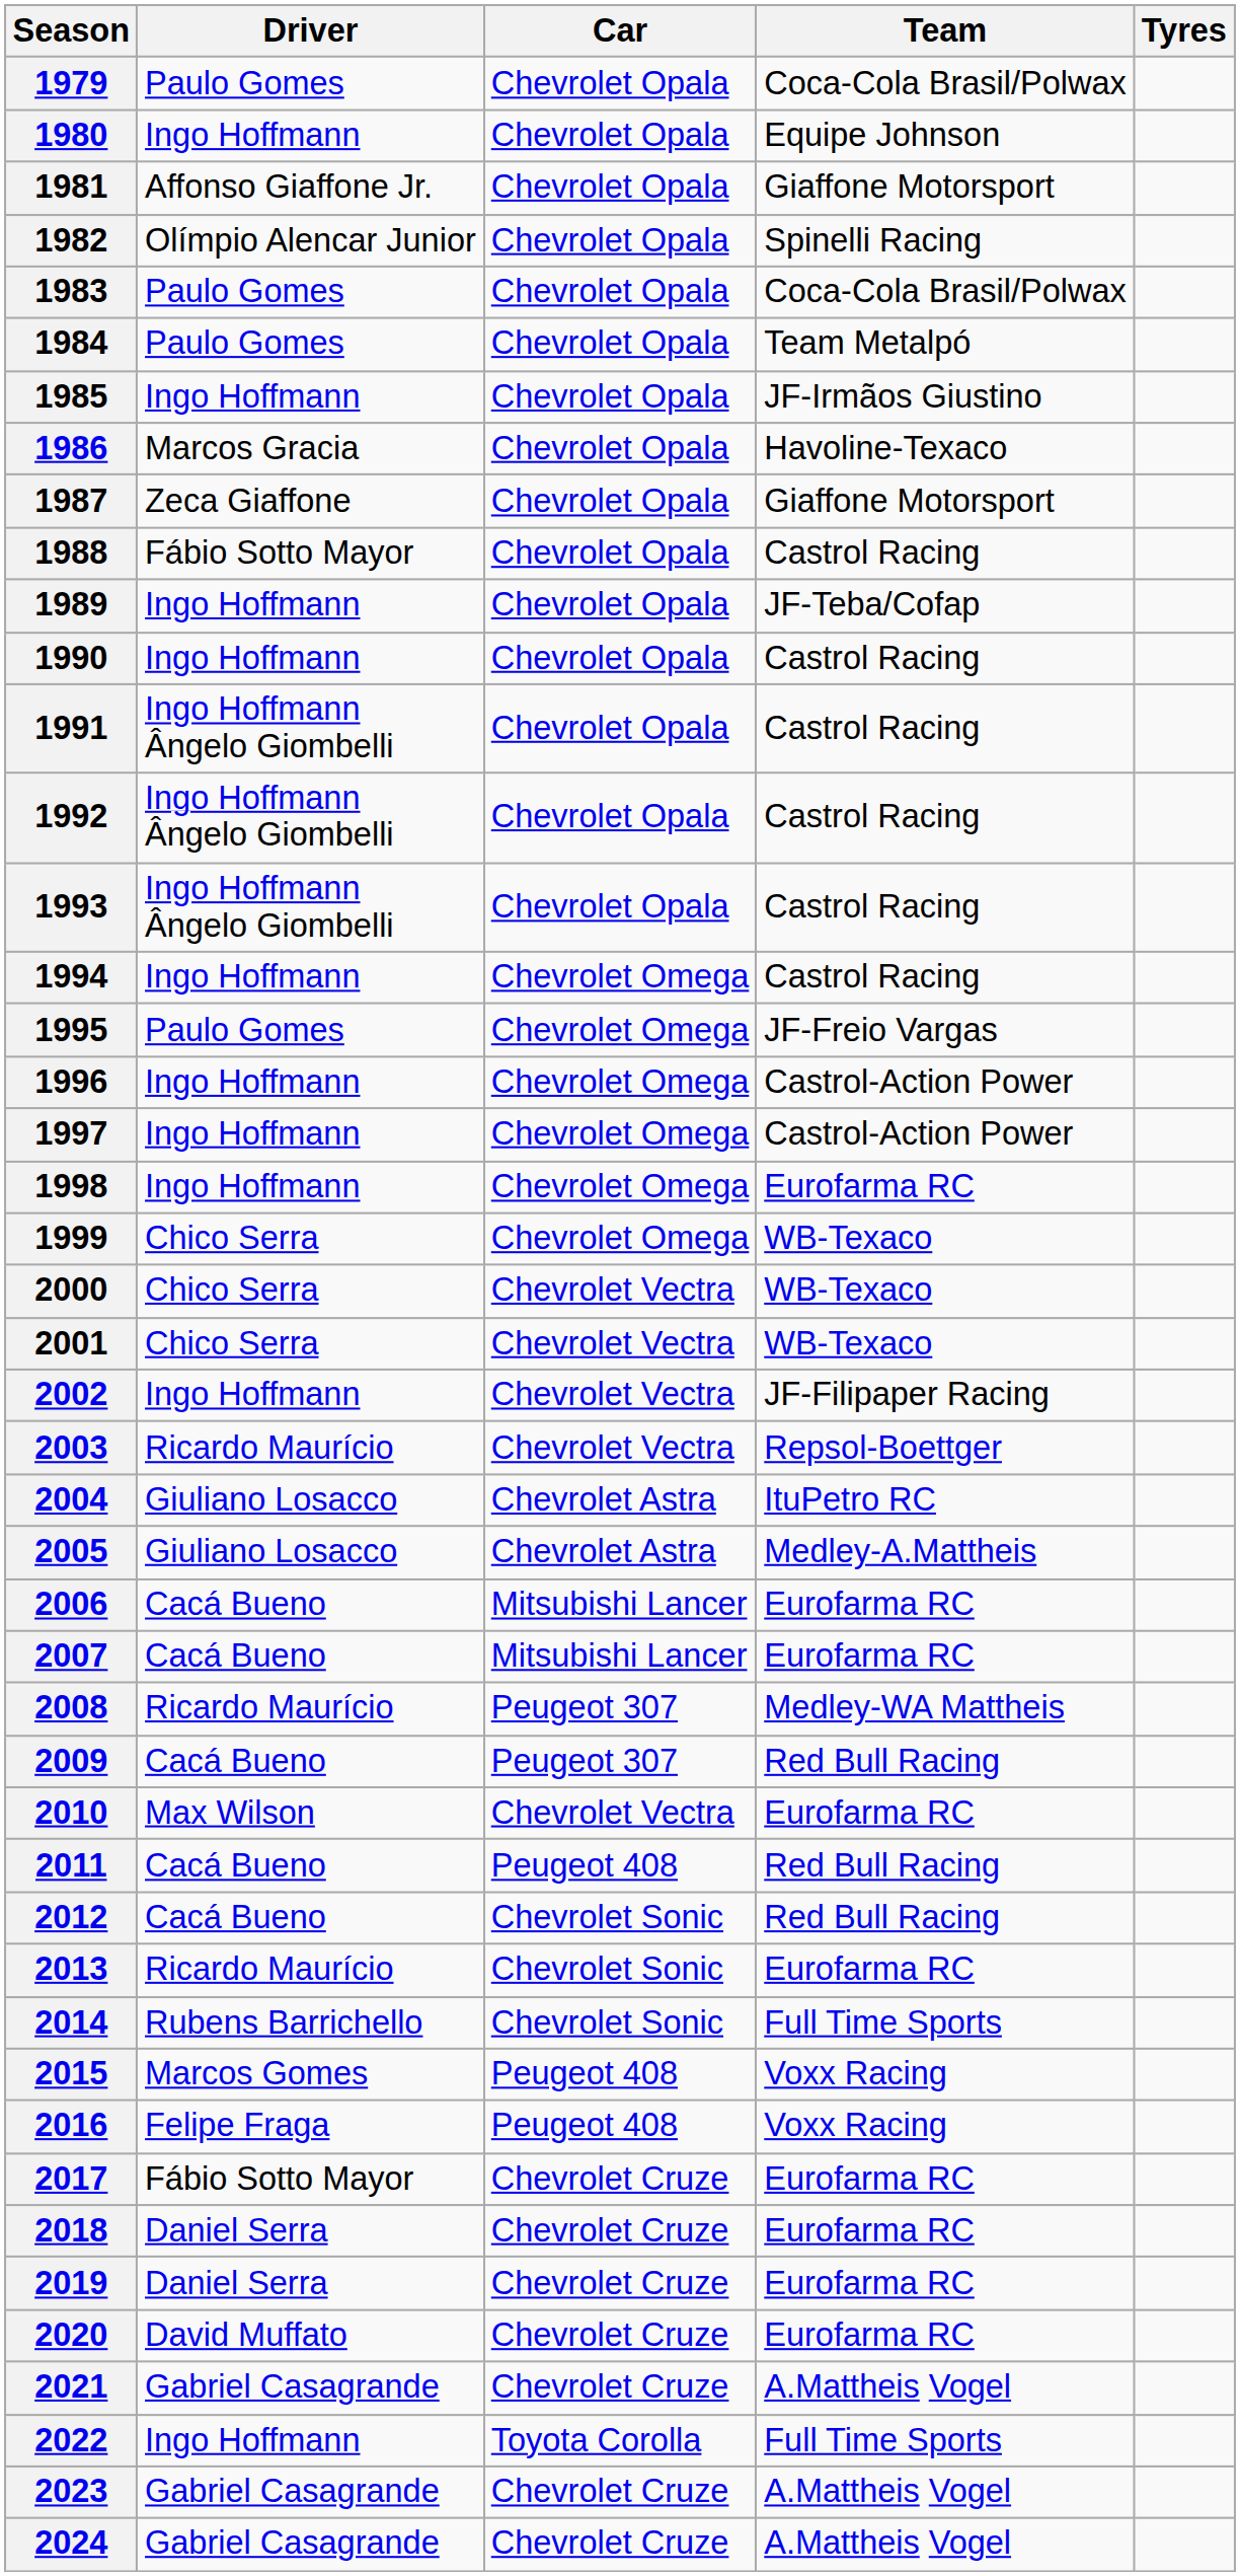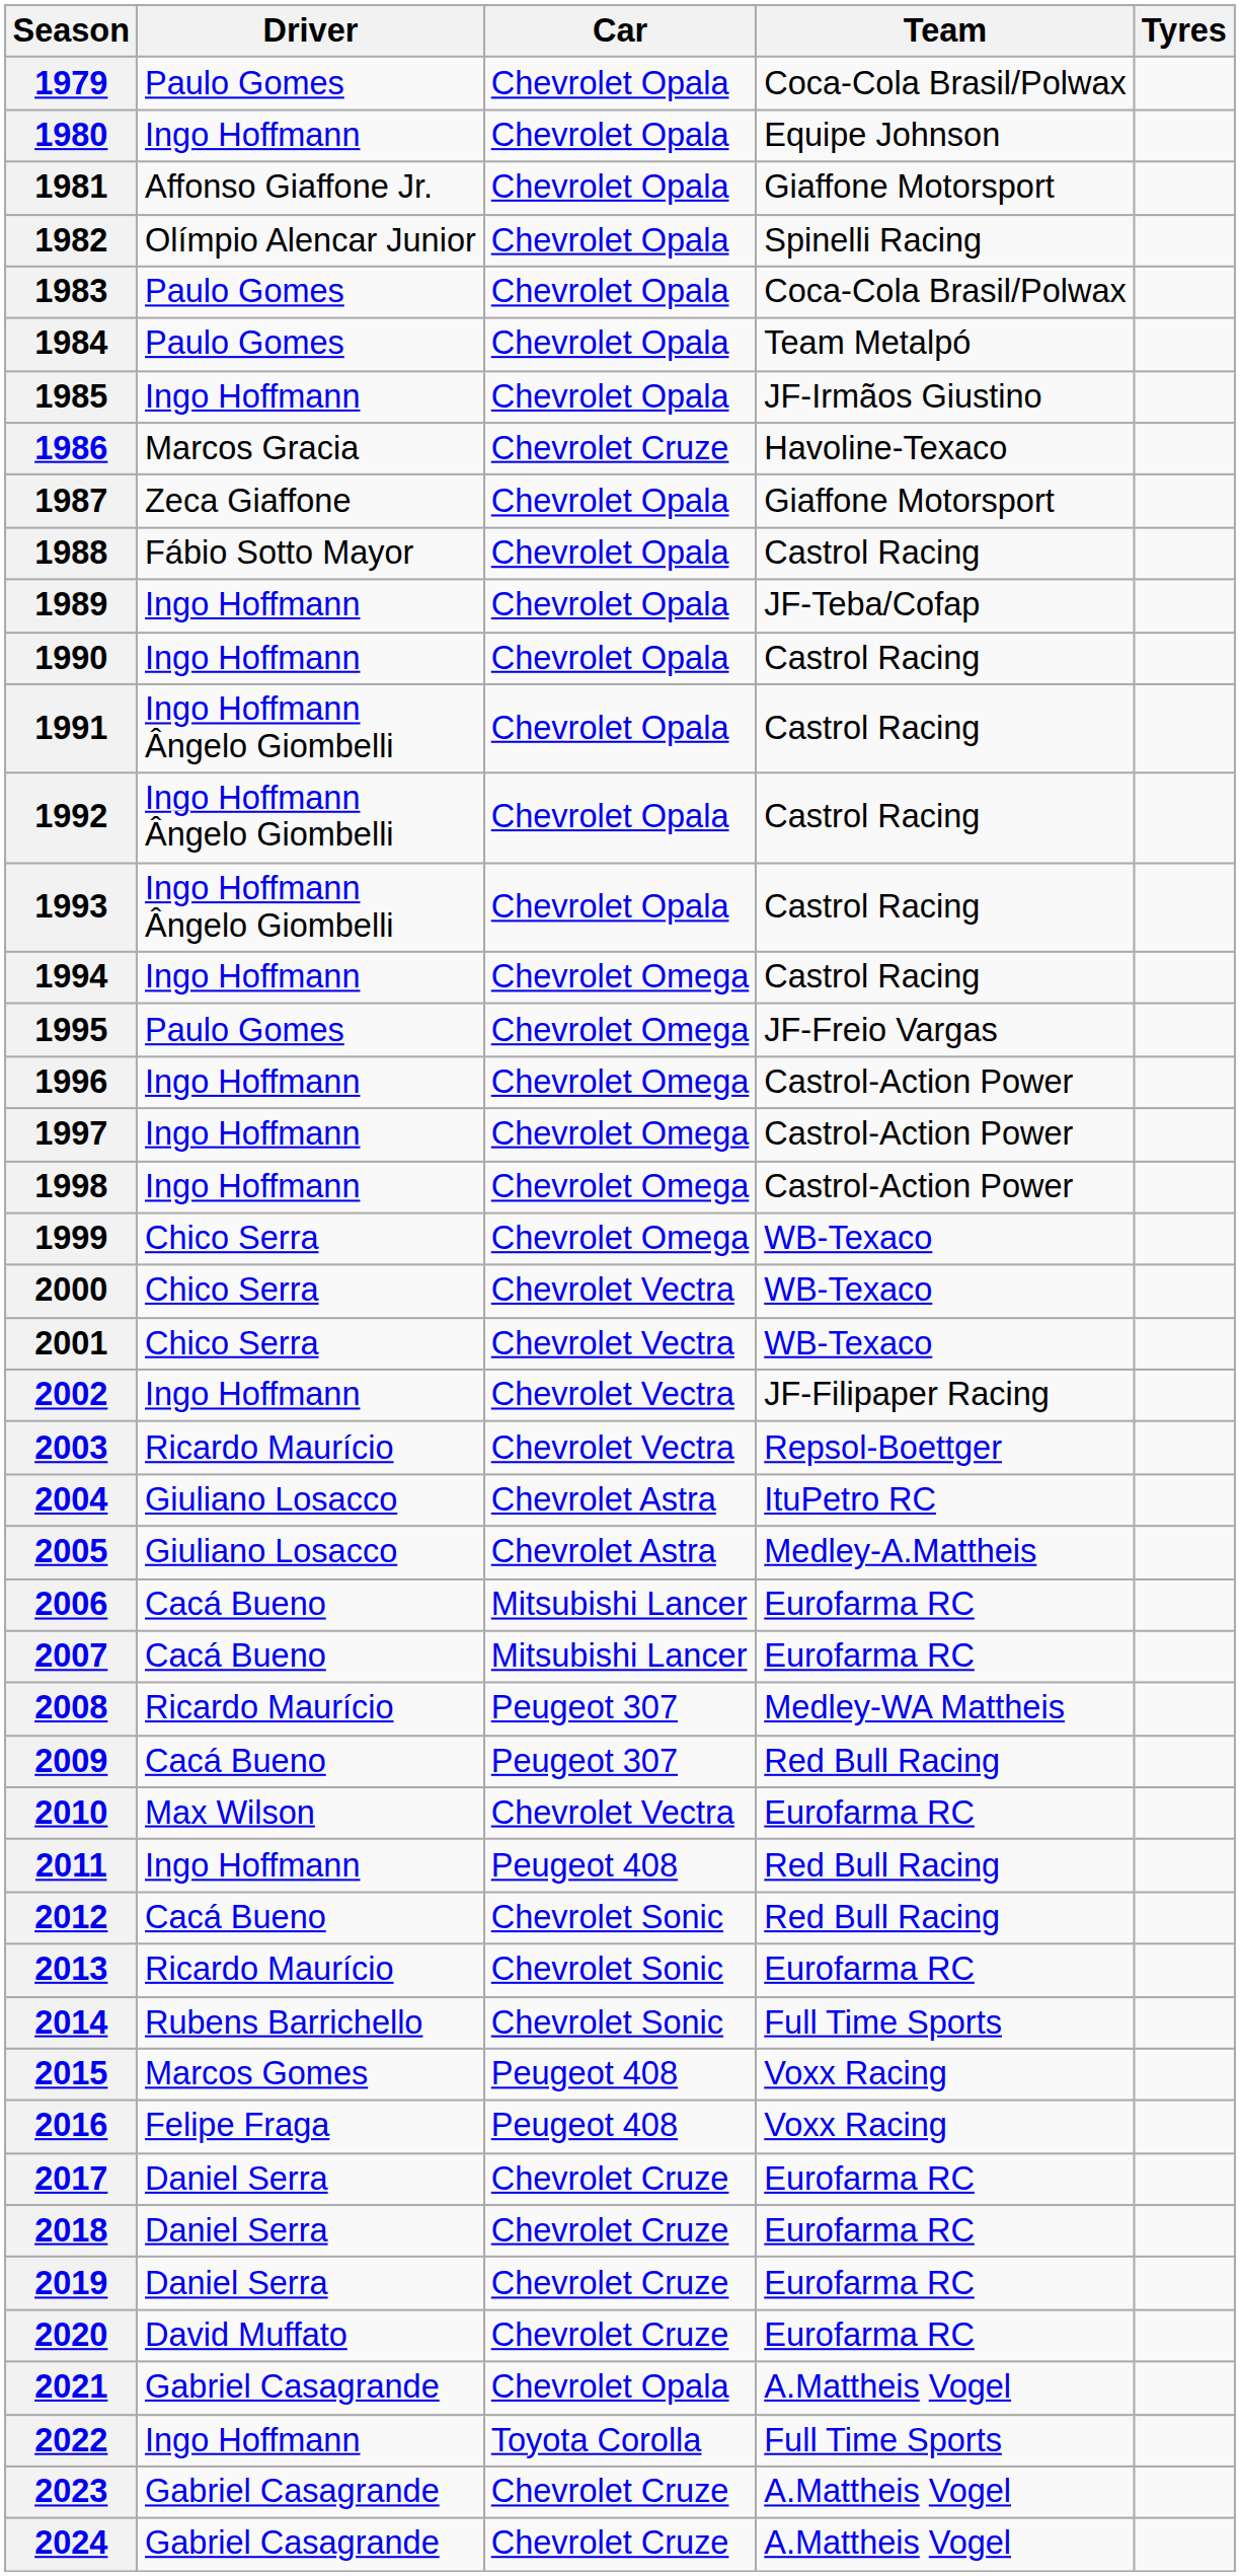1986 | Car: Chevrolet Opala -> Chevrolet Cruze
1998 | Team: Eurofarma RC -> Castrol-Action Power
2011 | Driver: Cacá Bueno -> Ingo Hoffmann
2017 | Driver: Fábio Sotto Mayor -> Daniel Serra
2021 | Car: Chevrolet Cruze -> Chevrolet Opala
